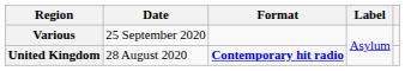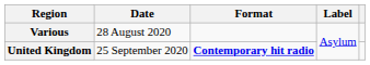Various | Date: 25 September 2020 -> 28 August 2020
United Kingdom | Date: 28 August 2020 -> 25 September 2020
